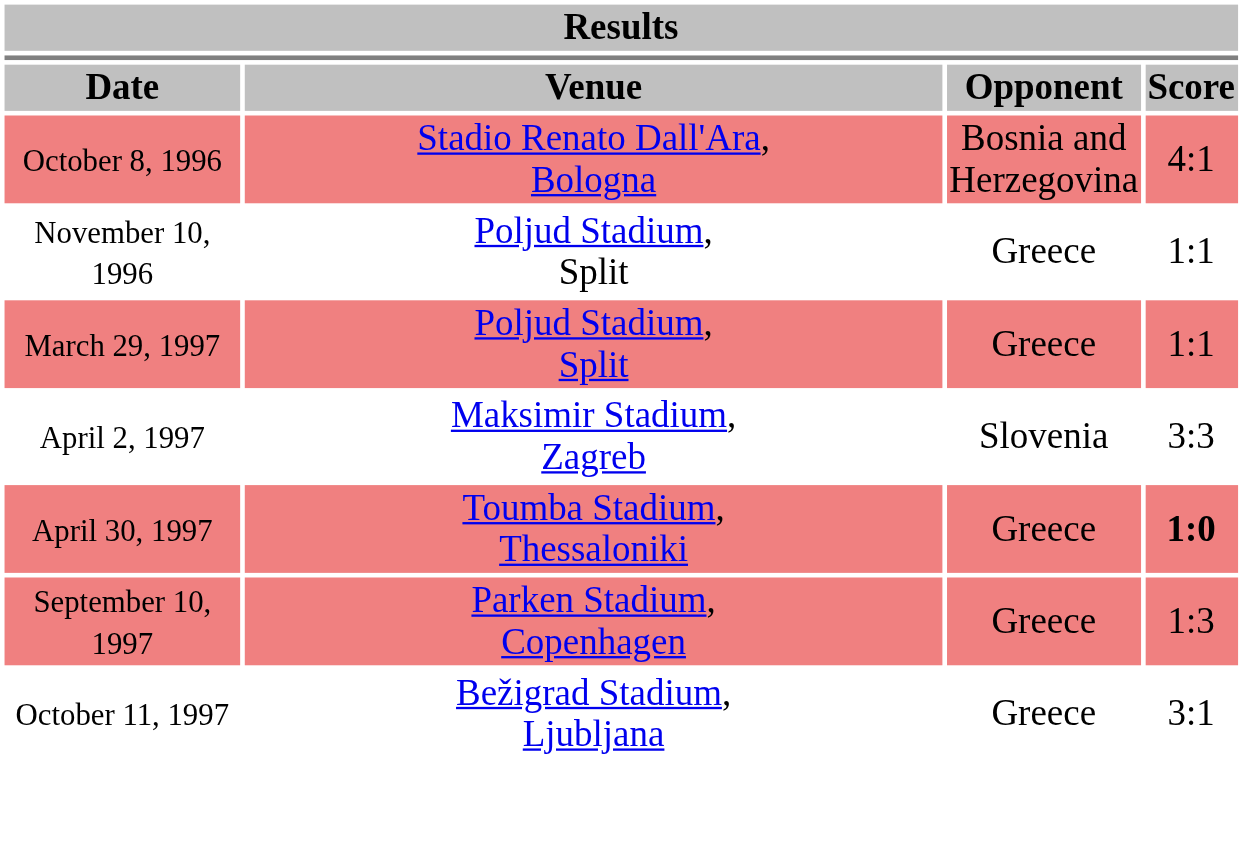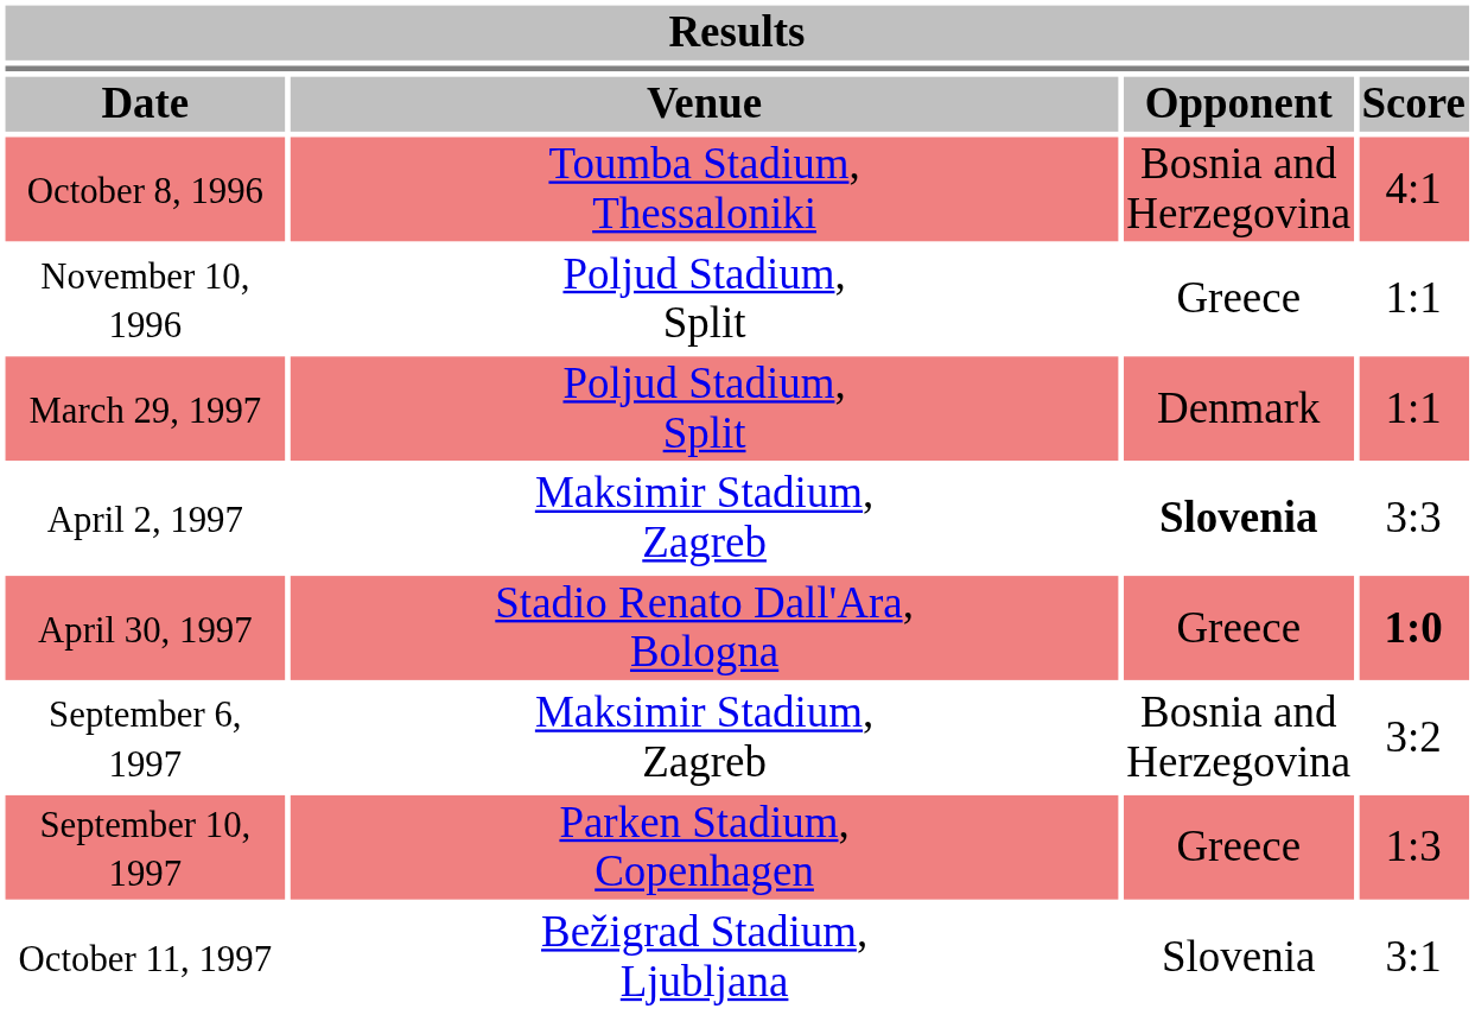October 8, 1996 | Venue: Stadio Renato Dall'Ara, Bologna -> Toumba Stadium, Thessaloniki
March 29, 1997 | Opponent: Greece -> Denmark
April 2, 1997 | Opponent: normal -> bold
April 30, 1997 | Venue: Toumba Stadium, Thessaloniki -> Stadio Renato Dall'Ara, Bologna
+ row: September 6, 1997 | Maksimir Stadium, Zagreb | Bosnia and Herzegovina | 3:2
October 11, 1997 | Opponent: Greece -> Slovenia
